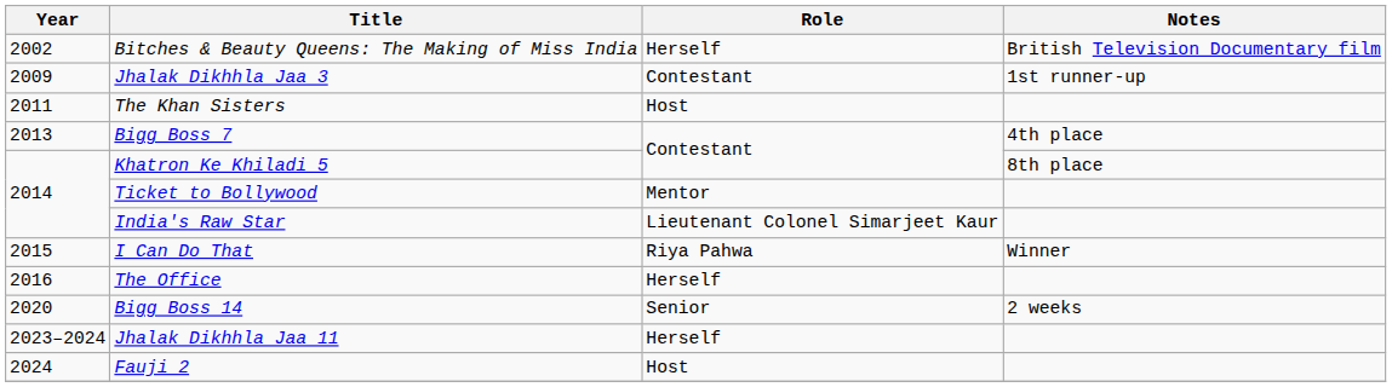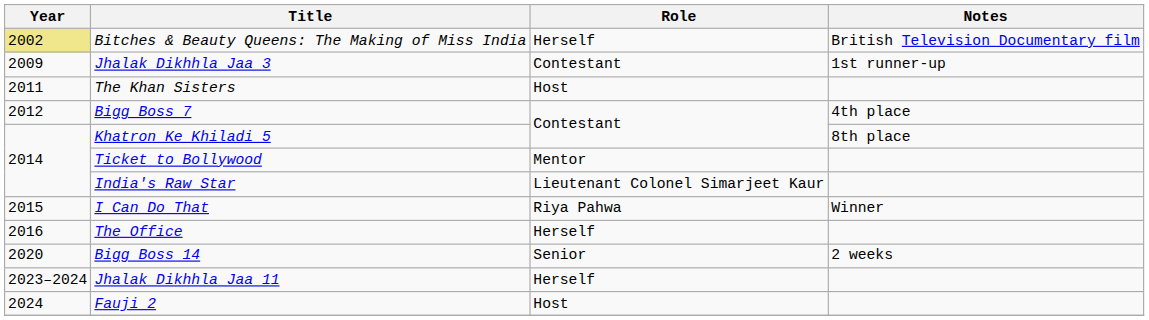Bitches & Beauty Queens: The Making of Miss India | Year: no background -> khaki background
Bigg Boss 7 | Year: 2013 -> 2012
